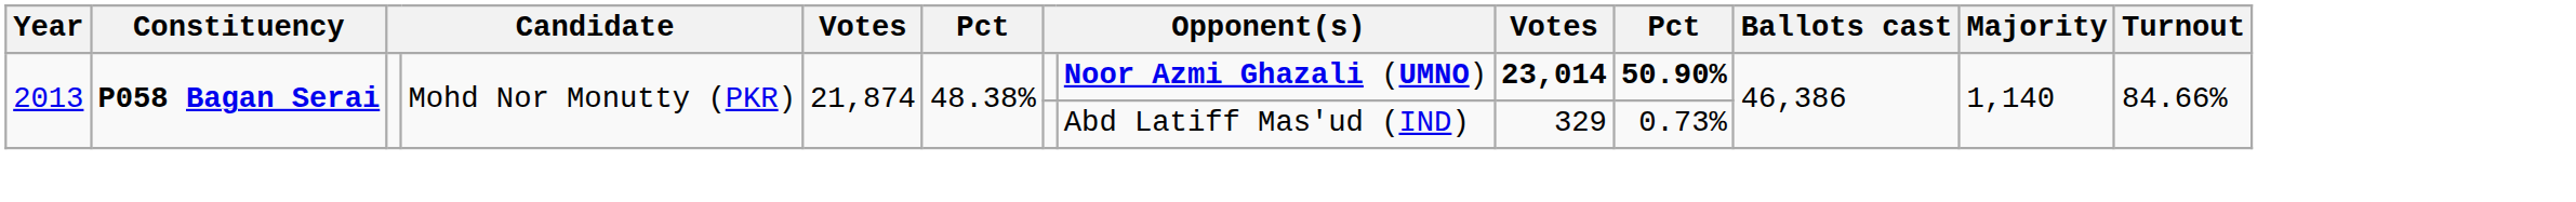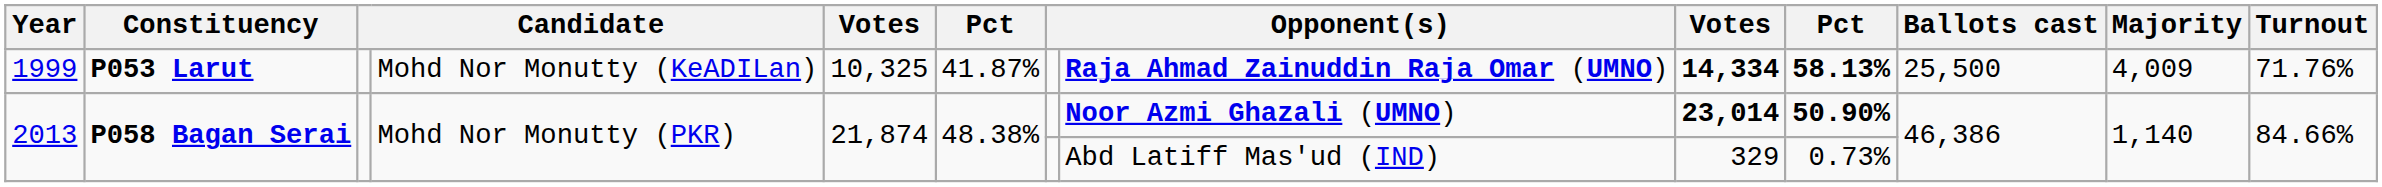+ row: 1999 | P053 Larut | Mohd Nor Monutty (KeADILan) | 10,325 | 41.87% | Raja Ahmad Zainuddin Raja Omar (UMNO) | 14,334 | 58.13% | 25,500 | 4,009 | 71.76%
